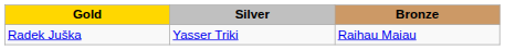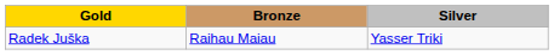columns swapped: Silver <-> Bronze
